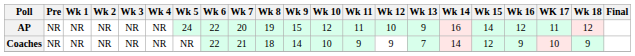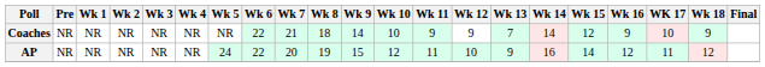rows swapped: AP <-> Coaches
